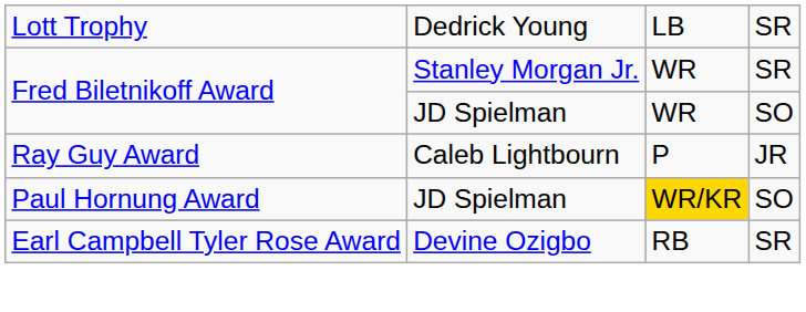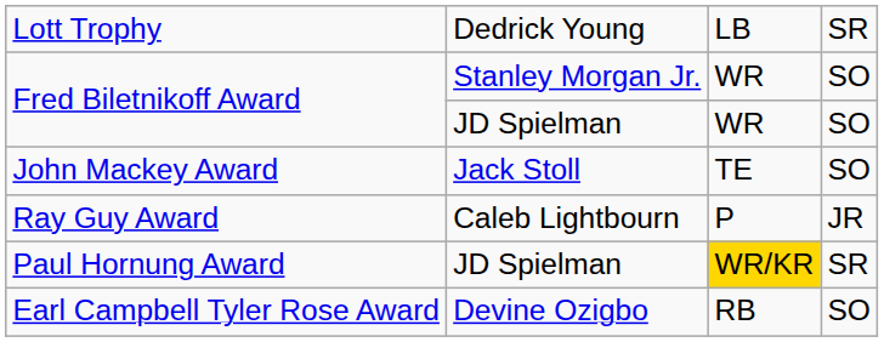Fred Biletnikoff Award / Stanley Morgan Jr. | column 4: SR -> SO
+ row: John Mackey Award | Jack Stoll | TE | SO
Paul Hornung Award | column 4: SO -> SR
Earl Campbell Tyler Rose Award | column 4: SR -> SO
